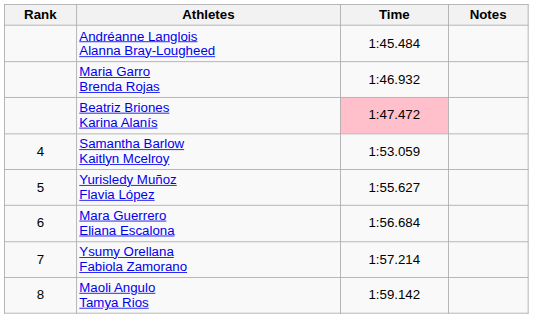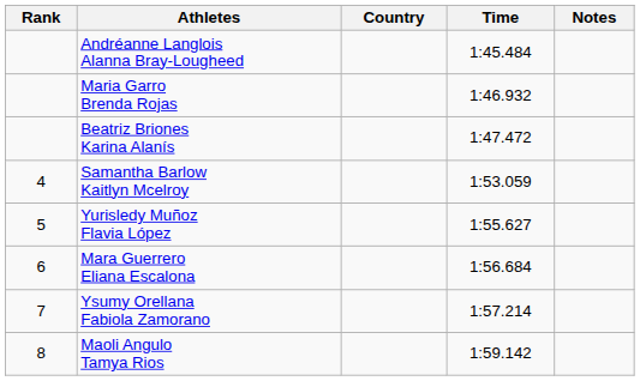+ column: Country
Beatriz Briones Karina Alanís | Time: pink background -> no background
